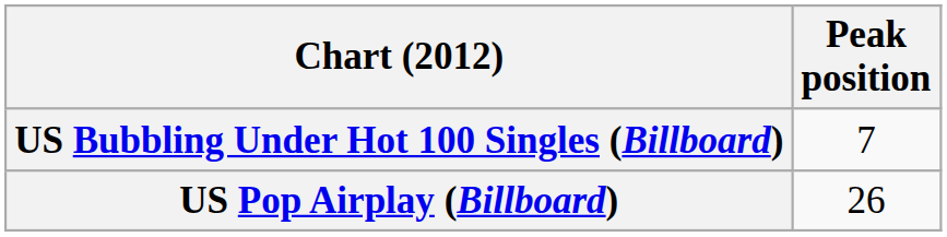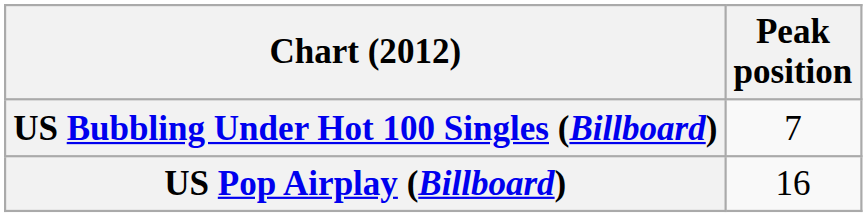US Pop Airplay (Billboard) | Peak position: 26 -> 16
